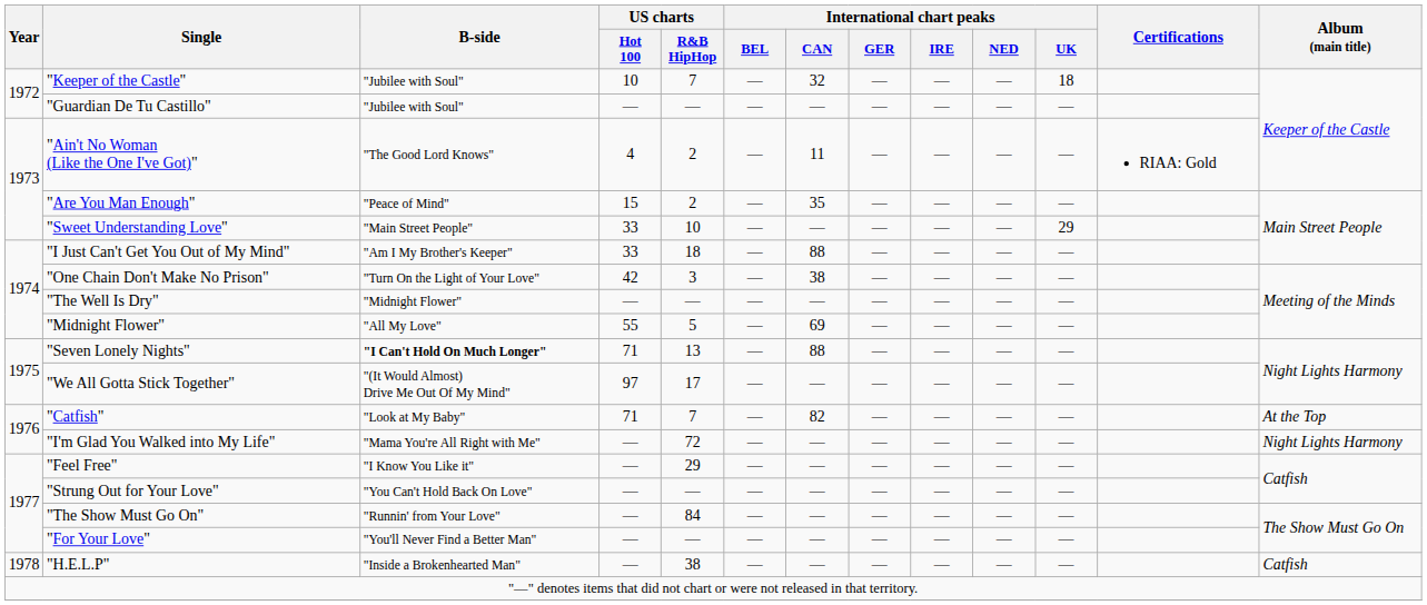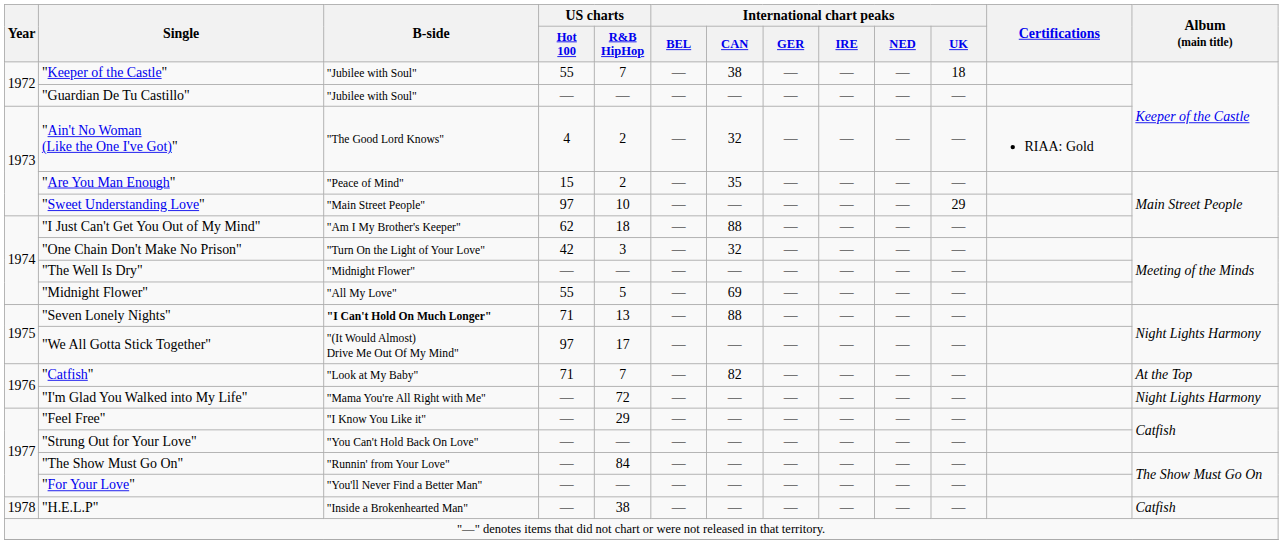"Keeper of the Castle" | US charts / Hot 100: 10 -> 55
"Keeper of the Castle" | International chart peaks / CAN: 32 -> 38
"Ain't No Woman (Like the One I've Got)" | International chart peaks / CAN: 11 -> 32
"Sweet Understanding Love" | US charts / Hot 100: 33 -> 97
"I Just Can't Get You Out of My Mind" | US charts / Hot 100: 33 -> 62
"One Chain Don't Make No Prison" | International chart peaks / CAN: 38 -> 32
